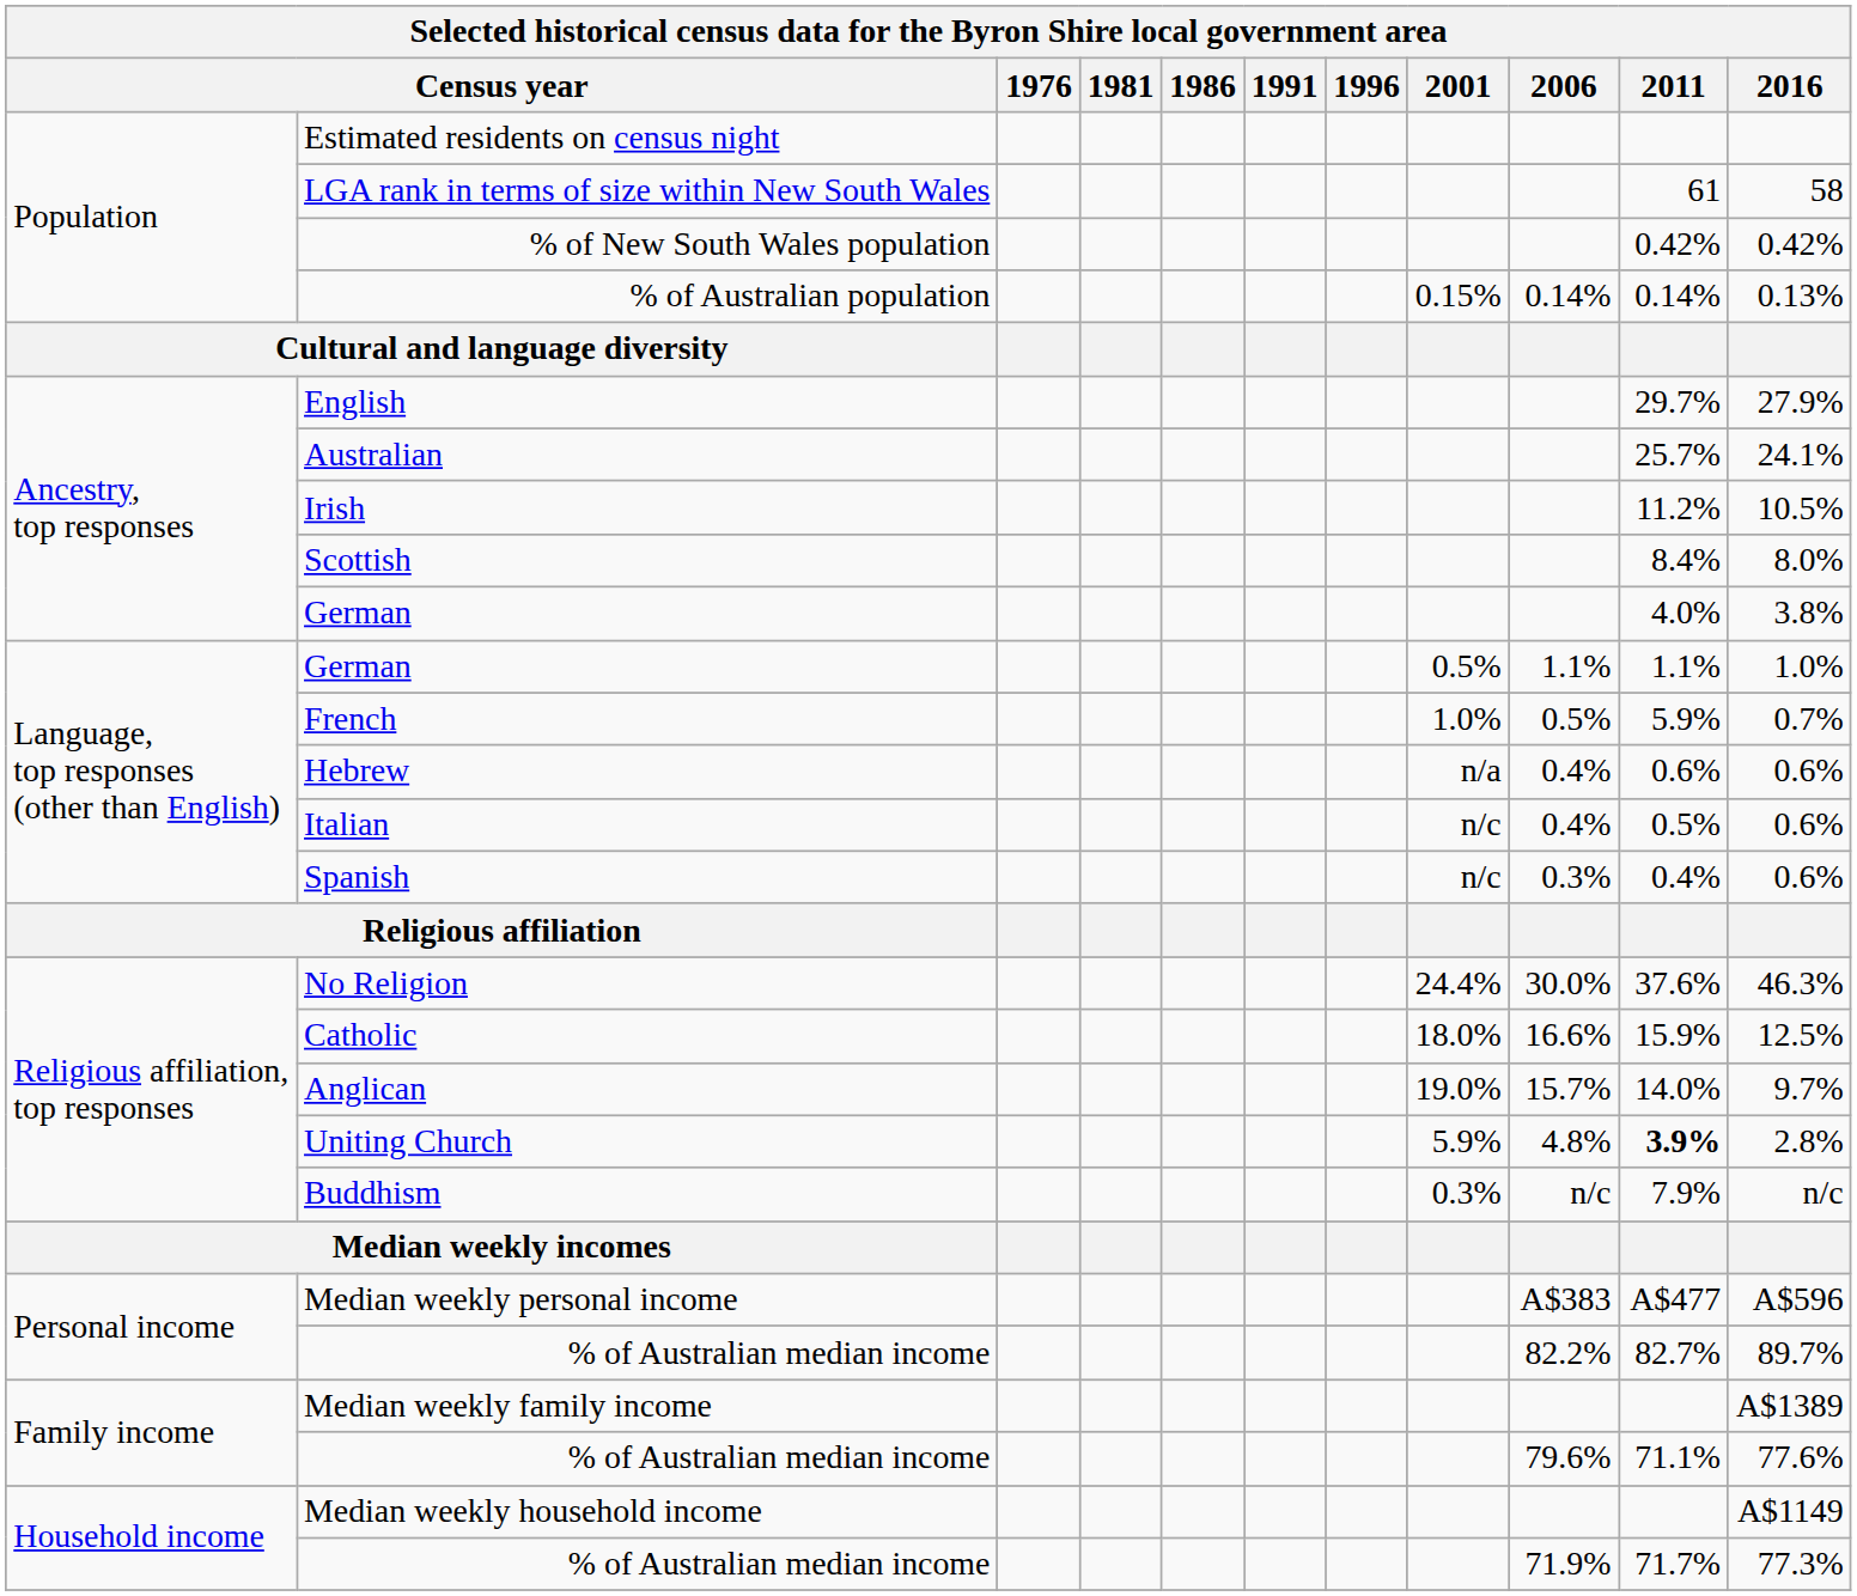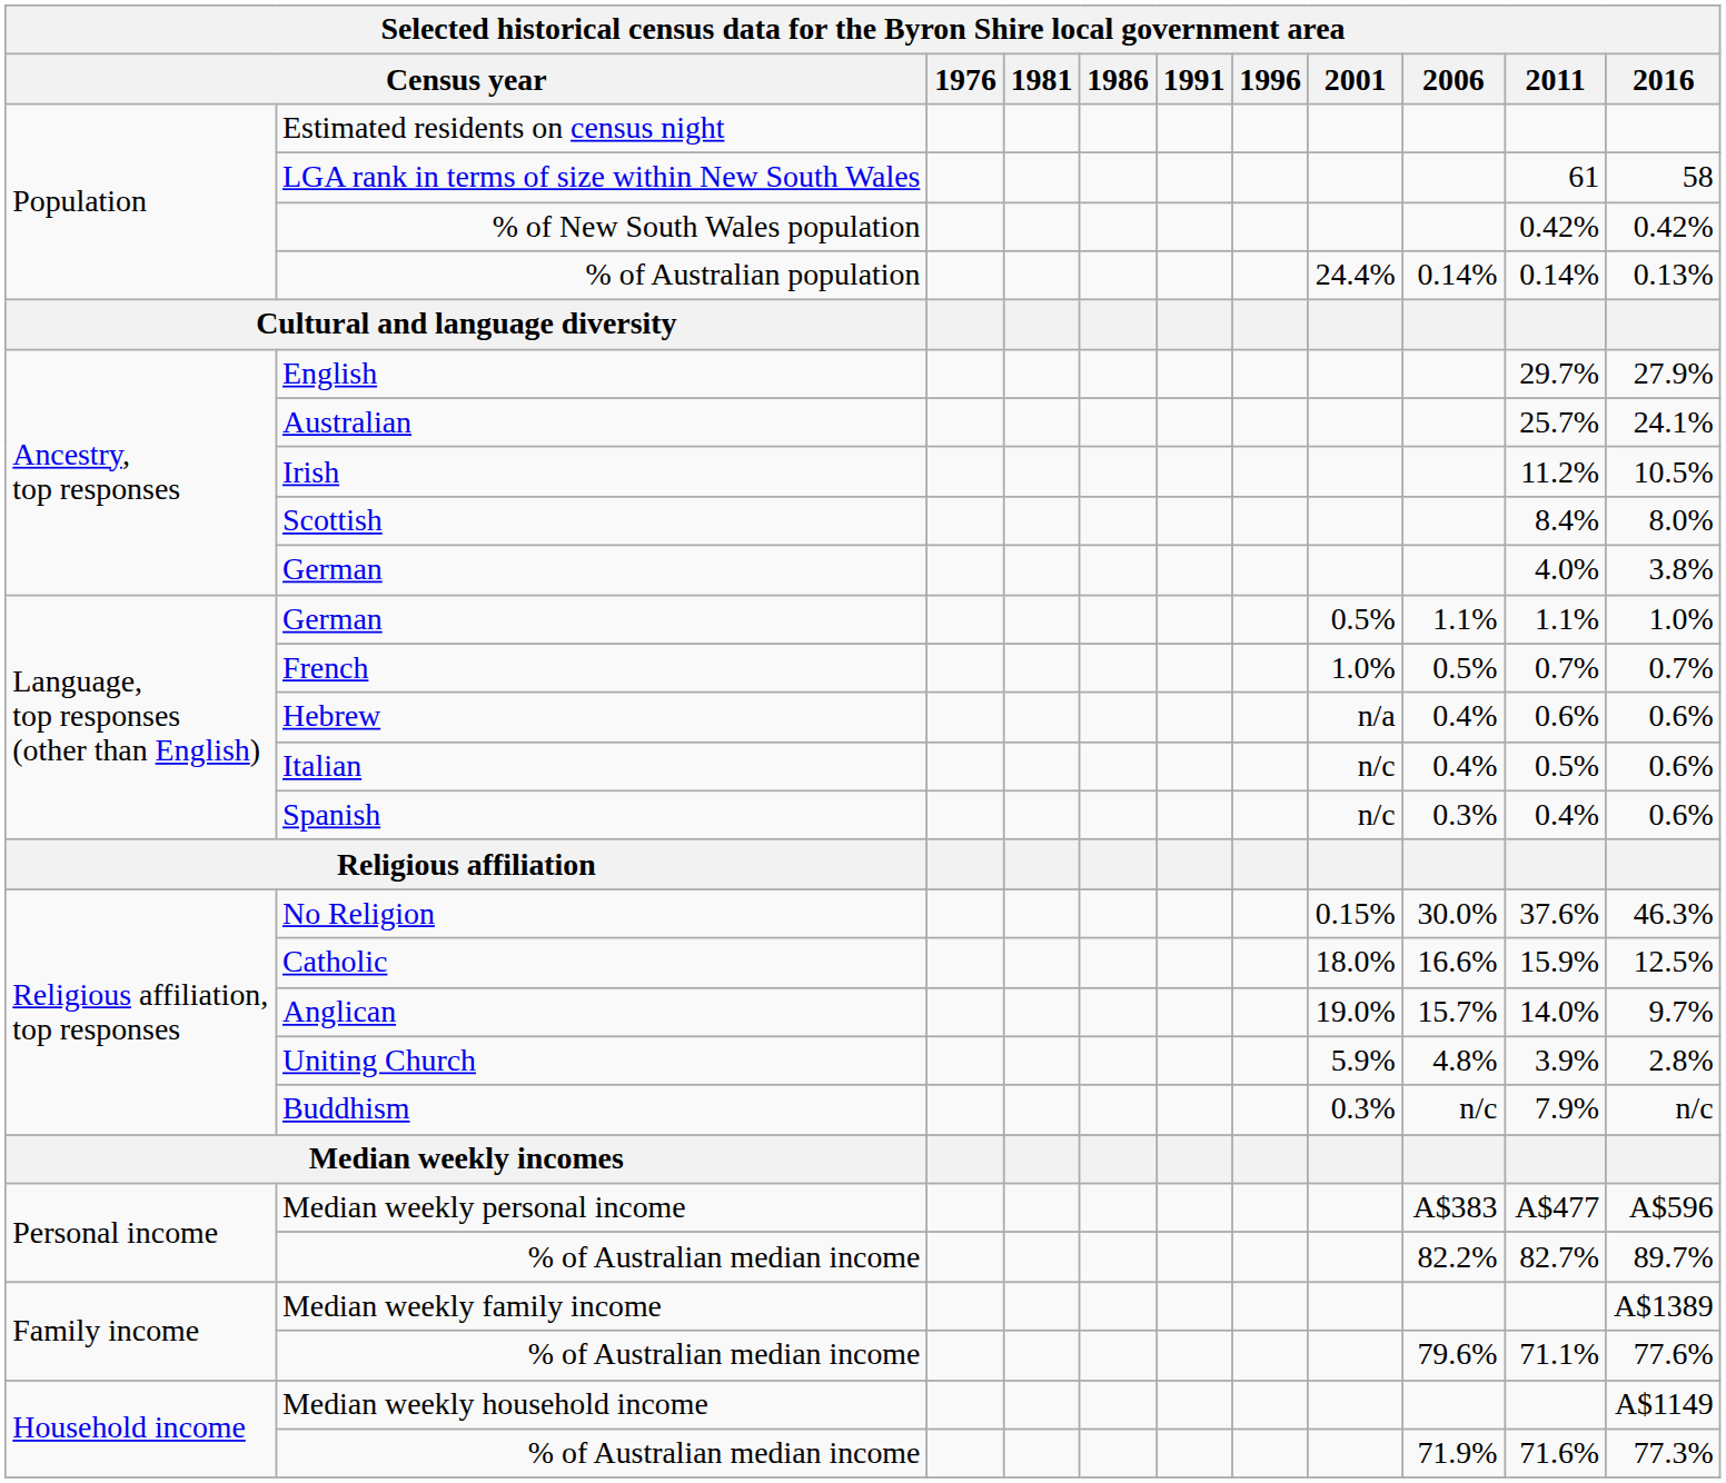% of Australian population | 2001: 0.15% -> 24.4%
French | 2011: 5.9% -> 0.7%
No Religion | 2001: 24.4% -> 0.15%
Uniting Church | 2011: bold -> normal
Household income / % of Australian median income | 2011: 71.7% -> 71.6%
